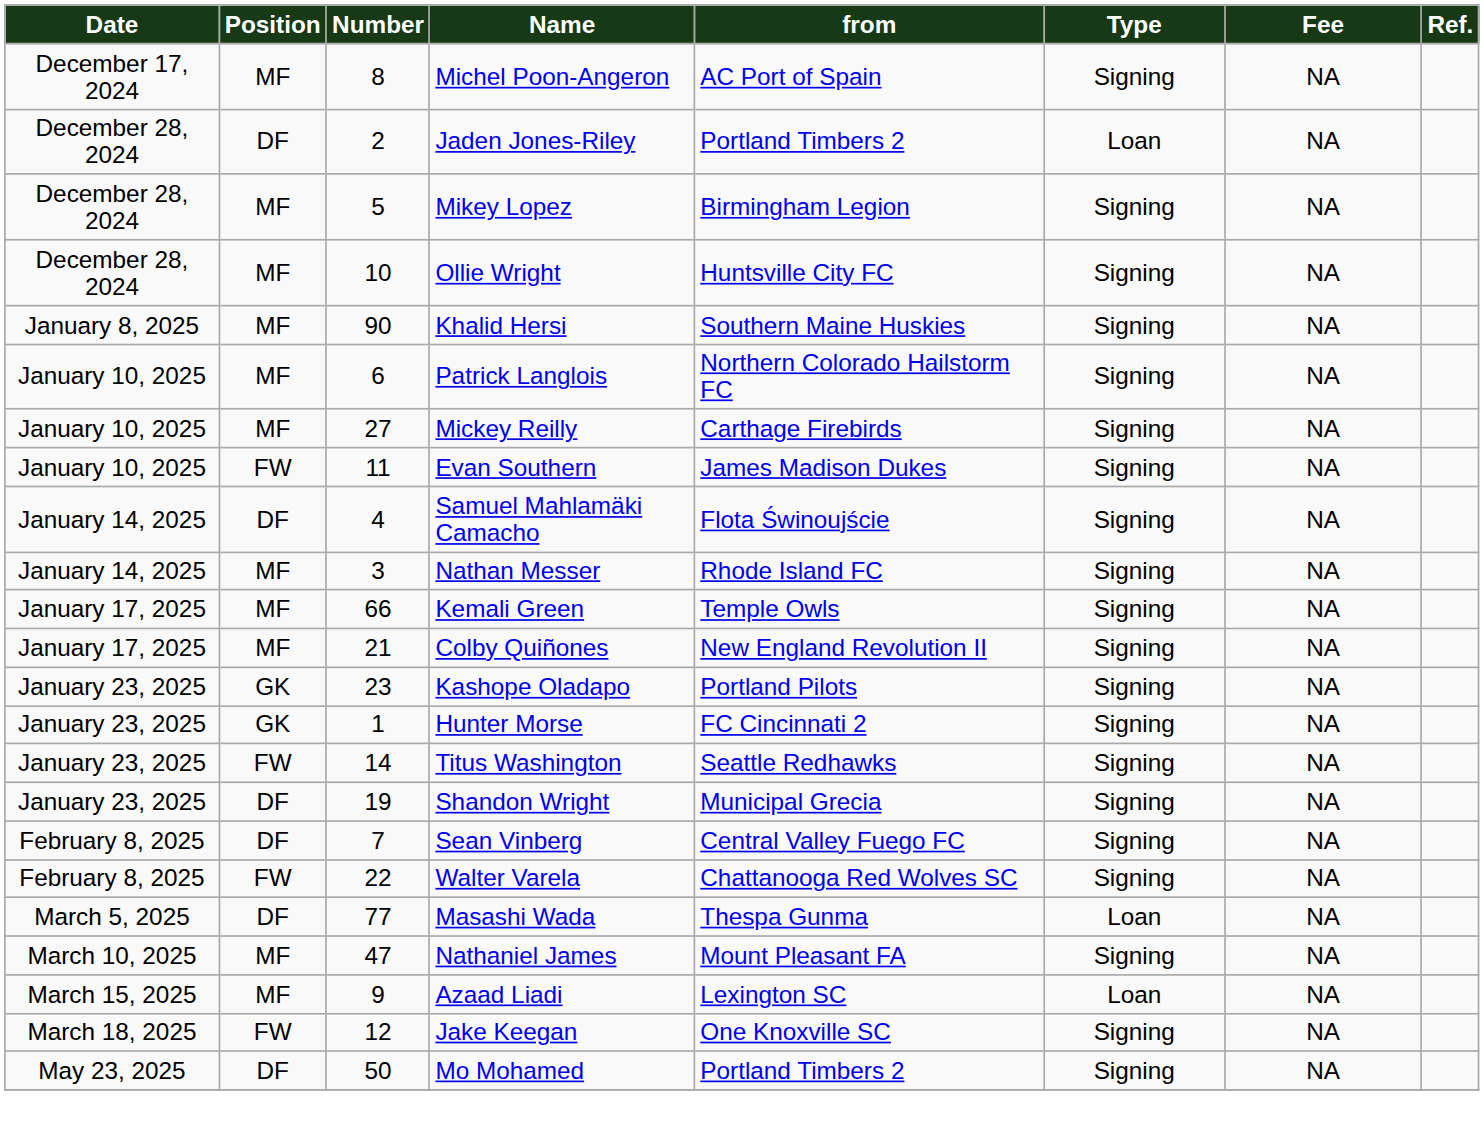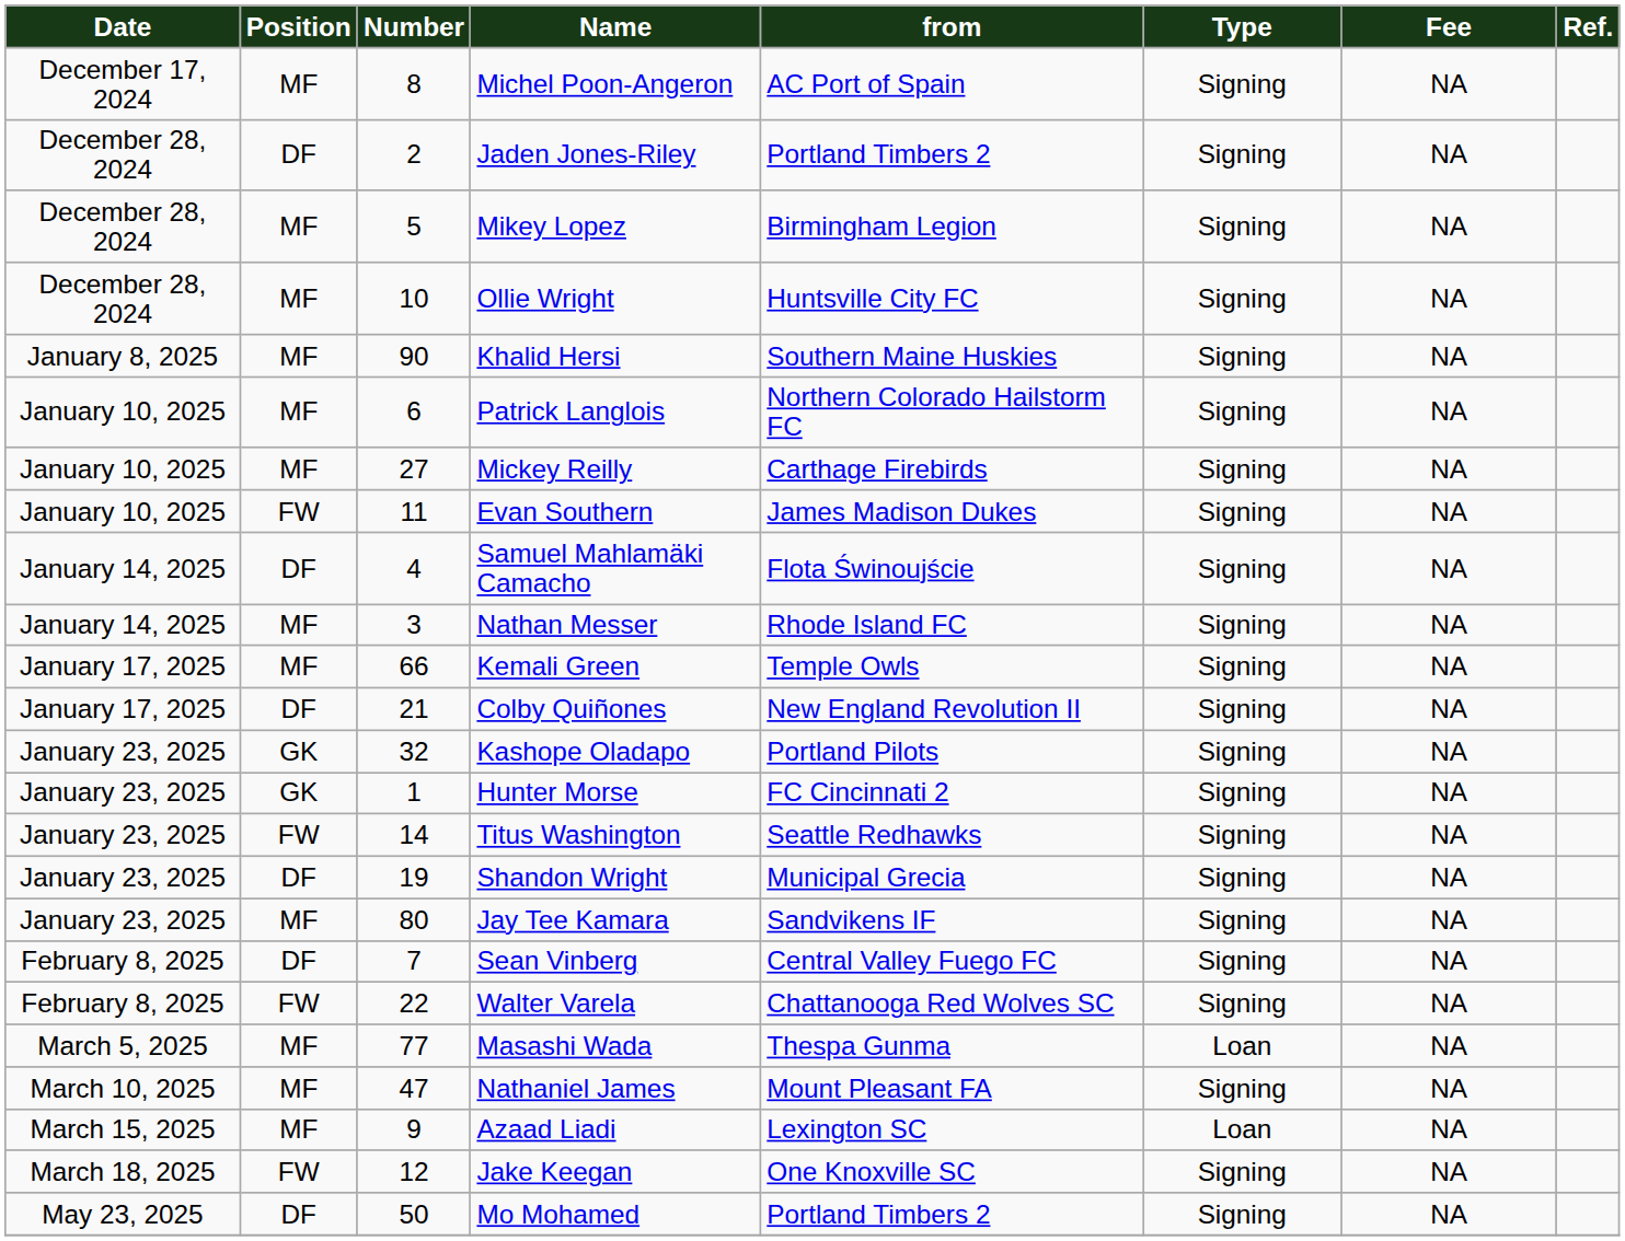Jaden Jones-Riley | Type: Loan -> Signing
Colby Quiñones | Position: MF -> DF
Kashope Oladapo | Number: 23 -> 32
+ row: January 23, 2025 | MF | 80 | Jay Tee Kamara | Sandvikens IF | Signing | NA
Masashi Wada | Position: DF -> MF
